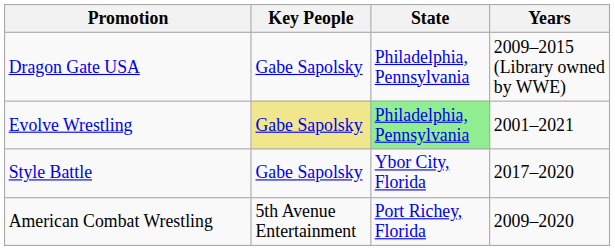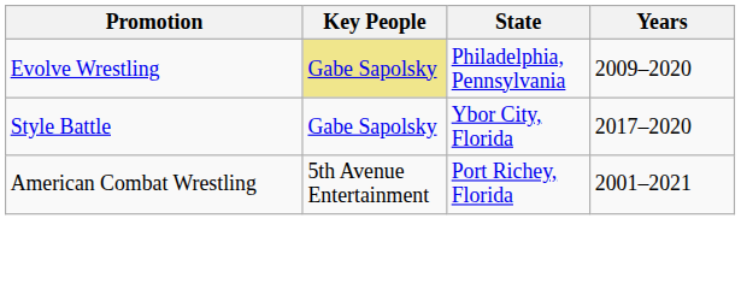- row: Dragon Gate USA | Gabe Sapolsky | Philadelphia, Pennsylvania | 2009–2015 (Library owned by WWE)
Evolve Wrestling | State: lightgreen background -> no background
Evolve Wrestling | Years: 2001–2021 -> 2009–2020
American Combat Wrestling | Years: 2009–2020 -> 2001–2021
